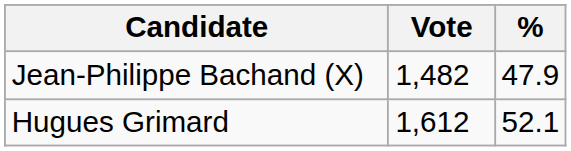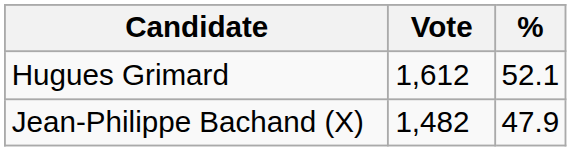rows swapped: Hugues Grimard <-> Jean-Philippe Bachand (X)
